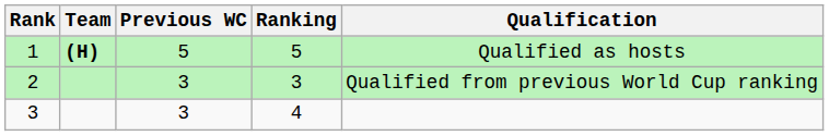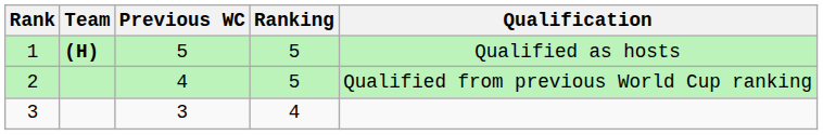2 | Previous WC: 3 -> 4
2 | Ranking: 3 -> 5
